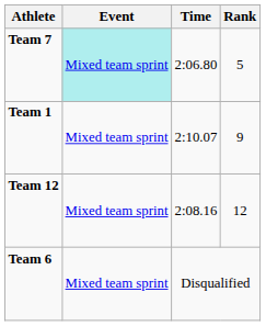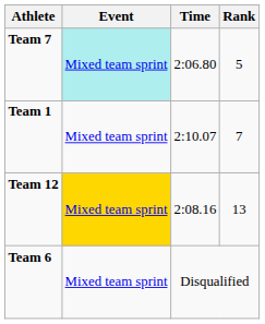Team 1 | Rank: 9 -> 7
Team 12 | Event: no background -> gold background
Team 12 | Rank: 12 -> 13
